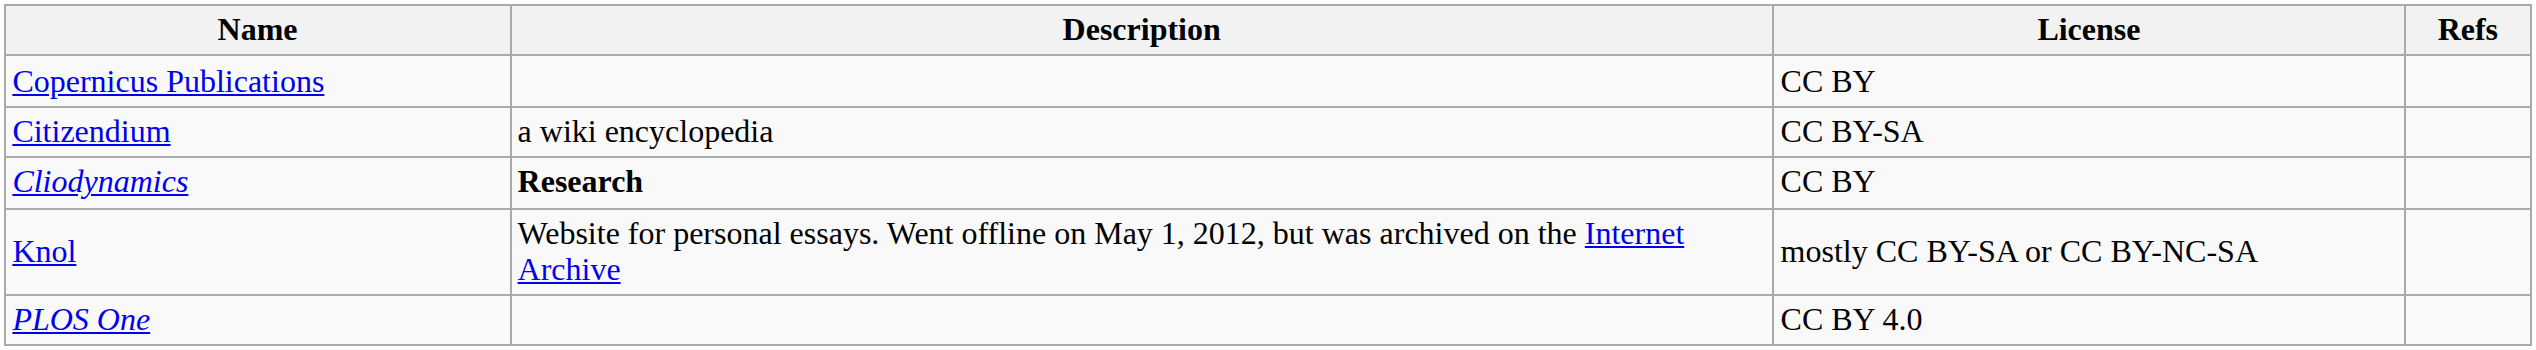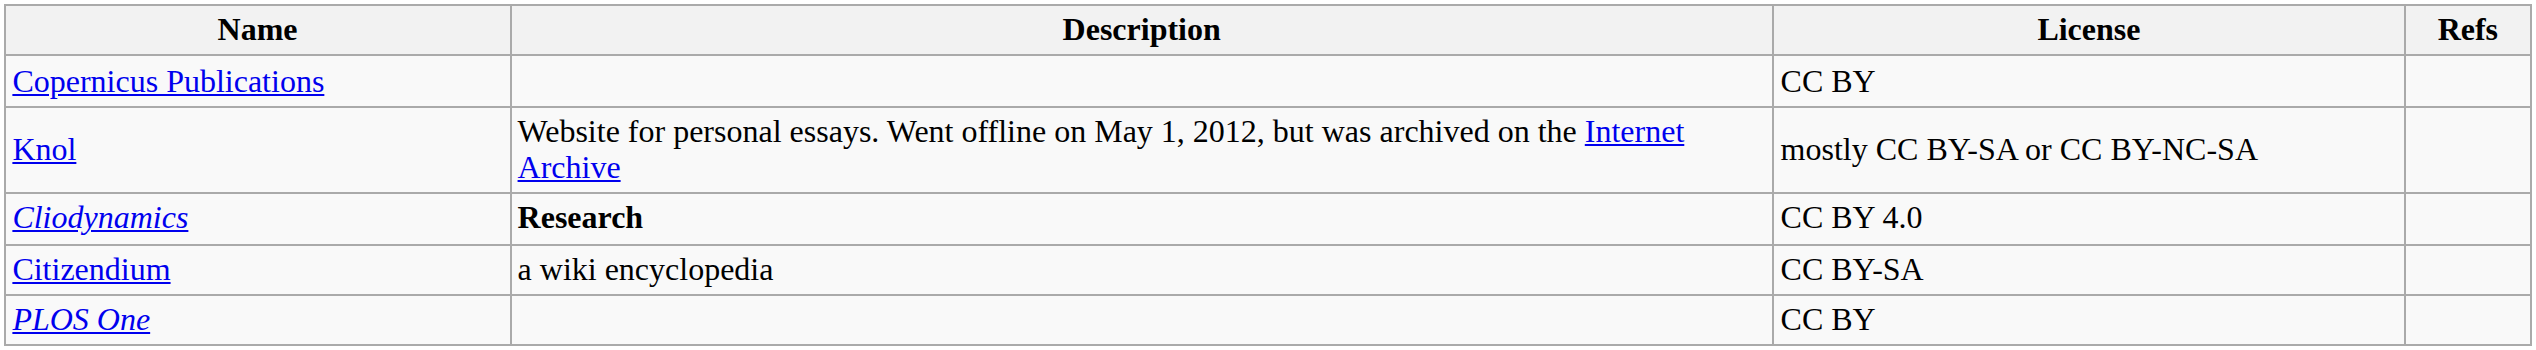rows swapped: Citizendium <-> Knol
Cliodynamics | License: CC BY -> CC BY 4.0
PLOS One | License: CC BY 4.0 -> CC BY
